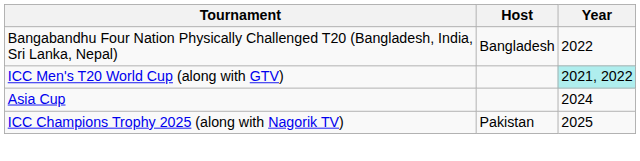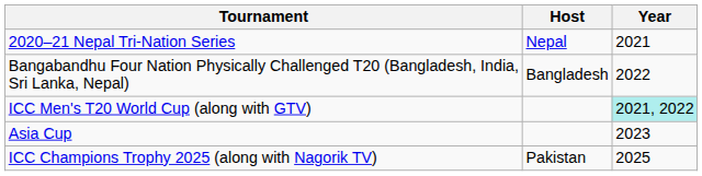+ row: 2020–21 Nepal Tri-Nation Series | Nepal | 2021
Asia Cup | Year: 2024 -> 2023
